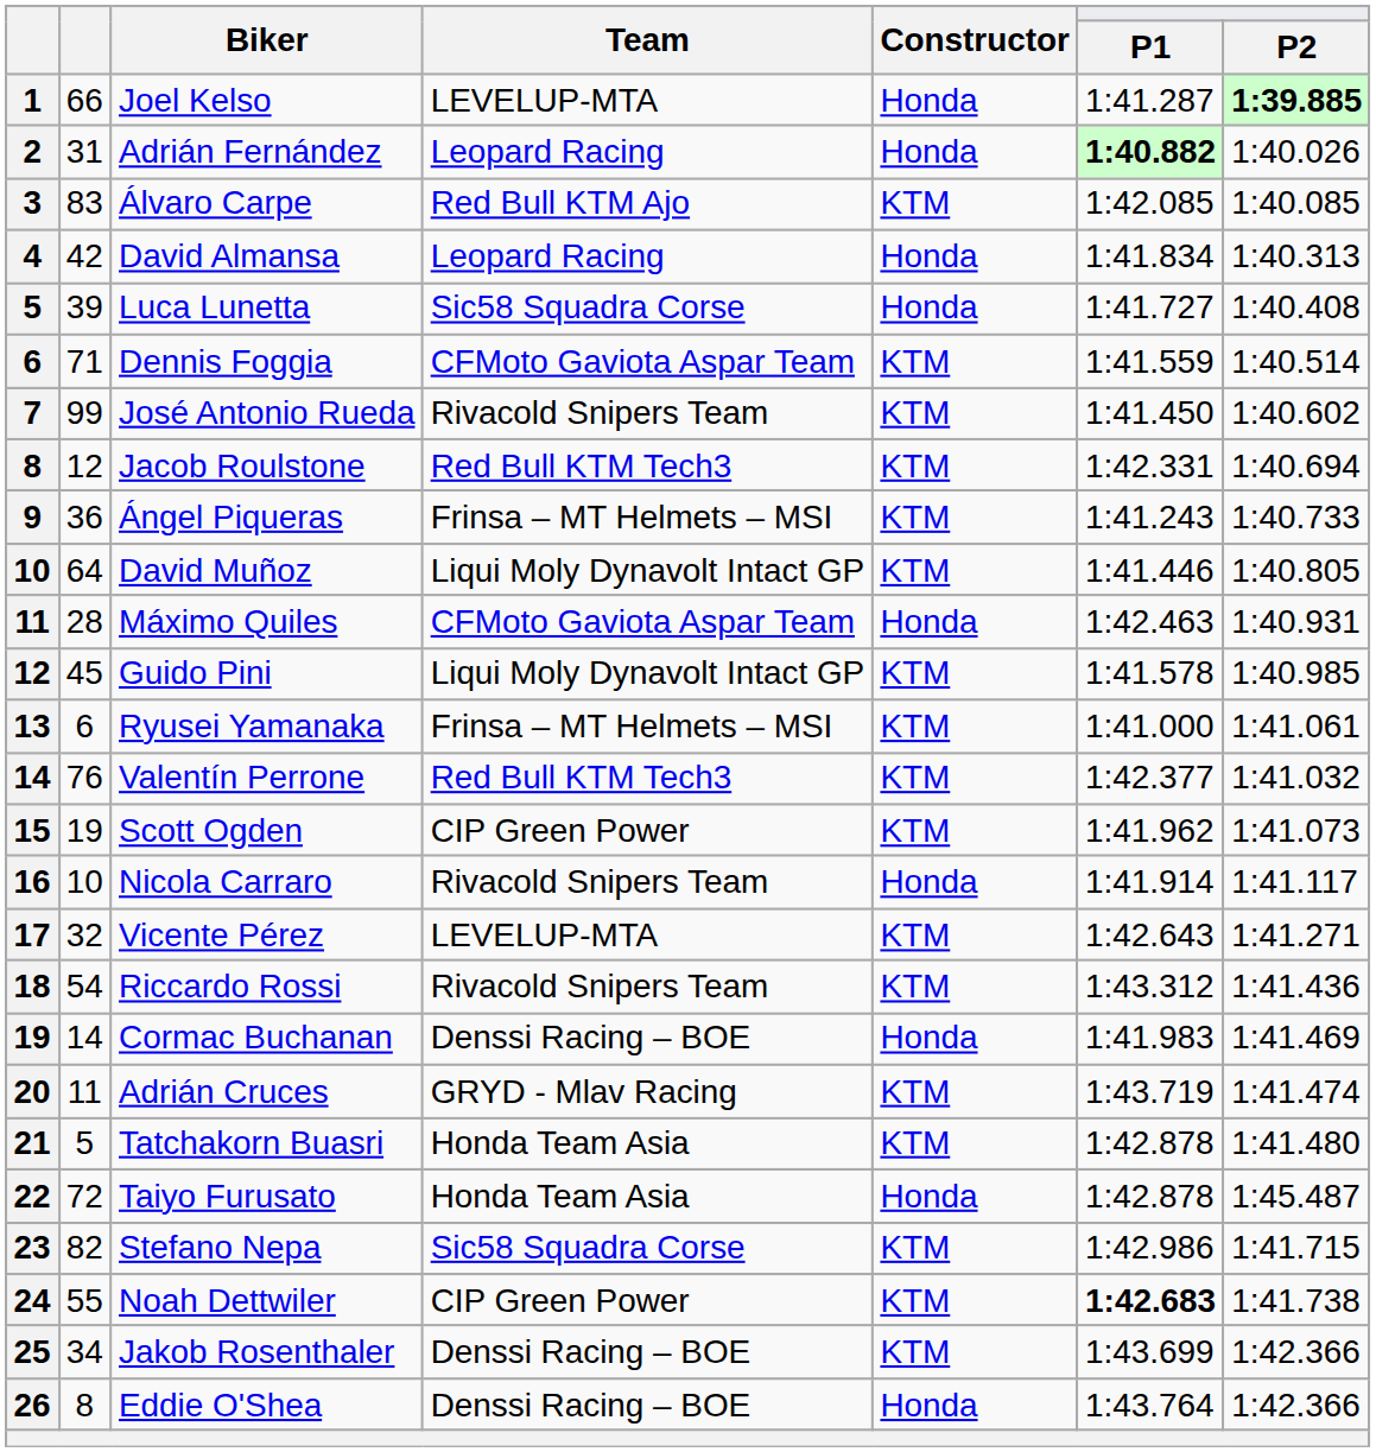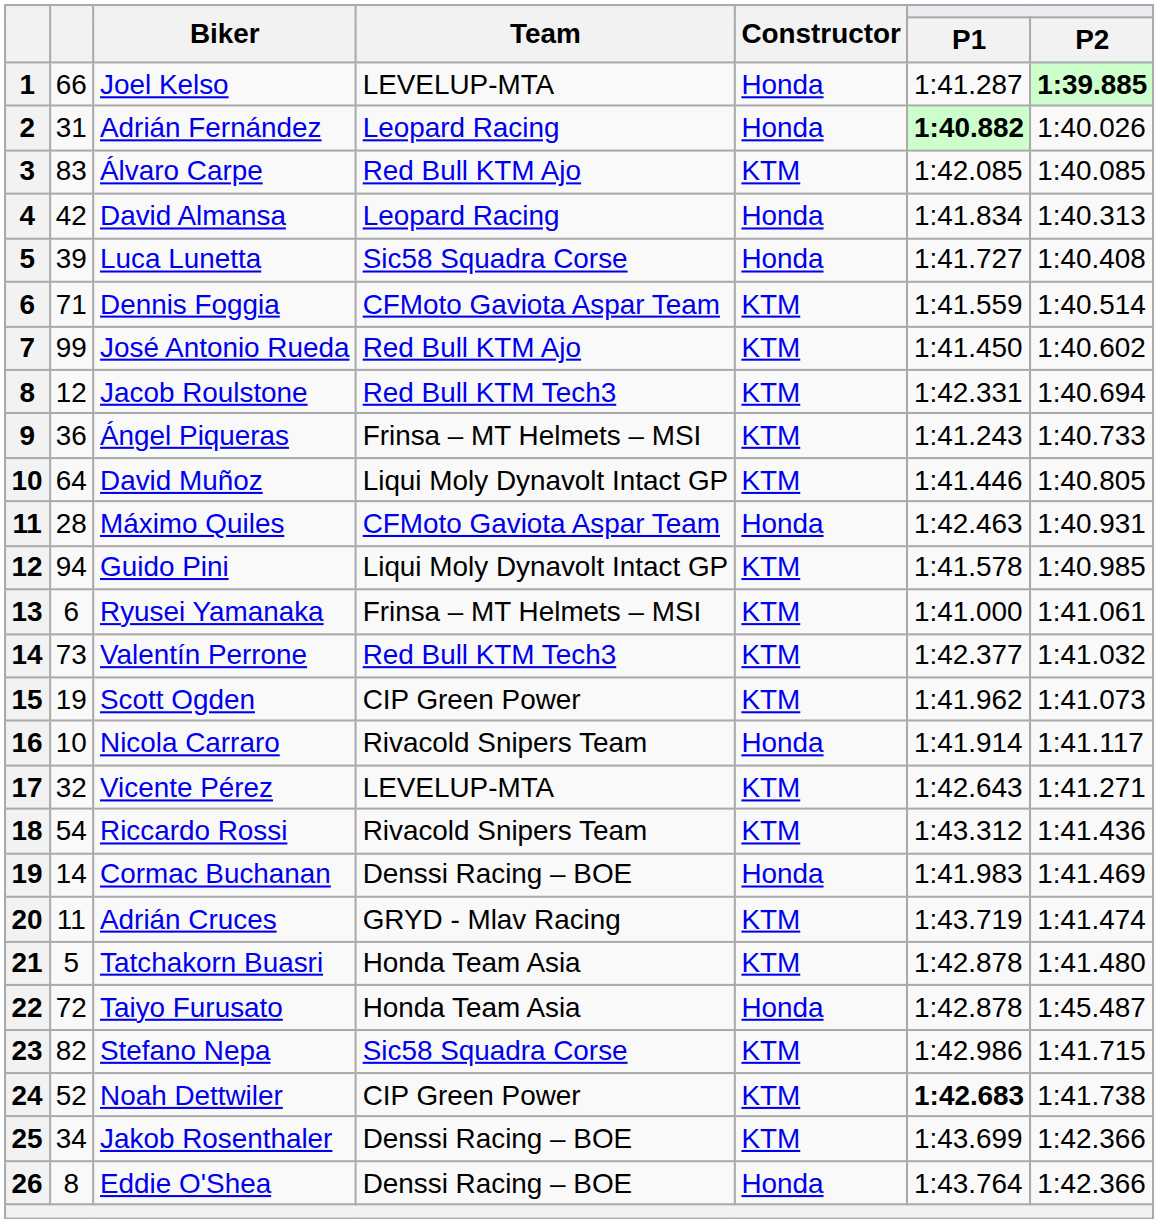José Antonio Rueda | Team: Rivacold Snipers Team -> Red Bull KTM Ajo
Guido Pini | column 2: 45 -> 94
Valentín Perrone | column 2: 76 -> 73
Noah Dettwiler | column 2: 55 -> 52
